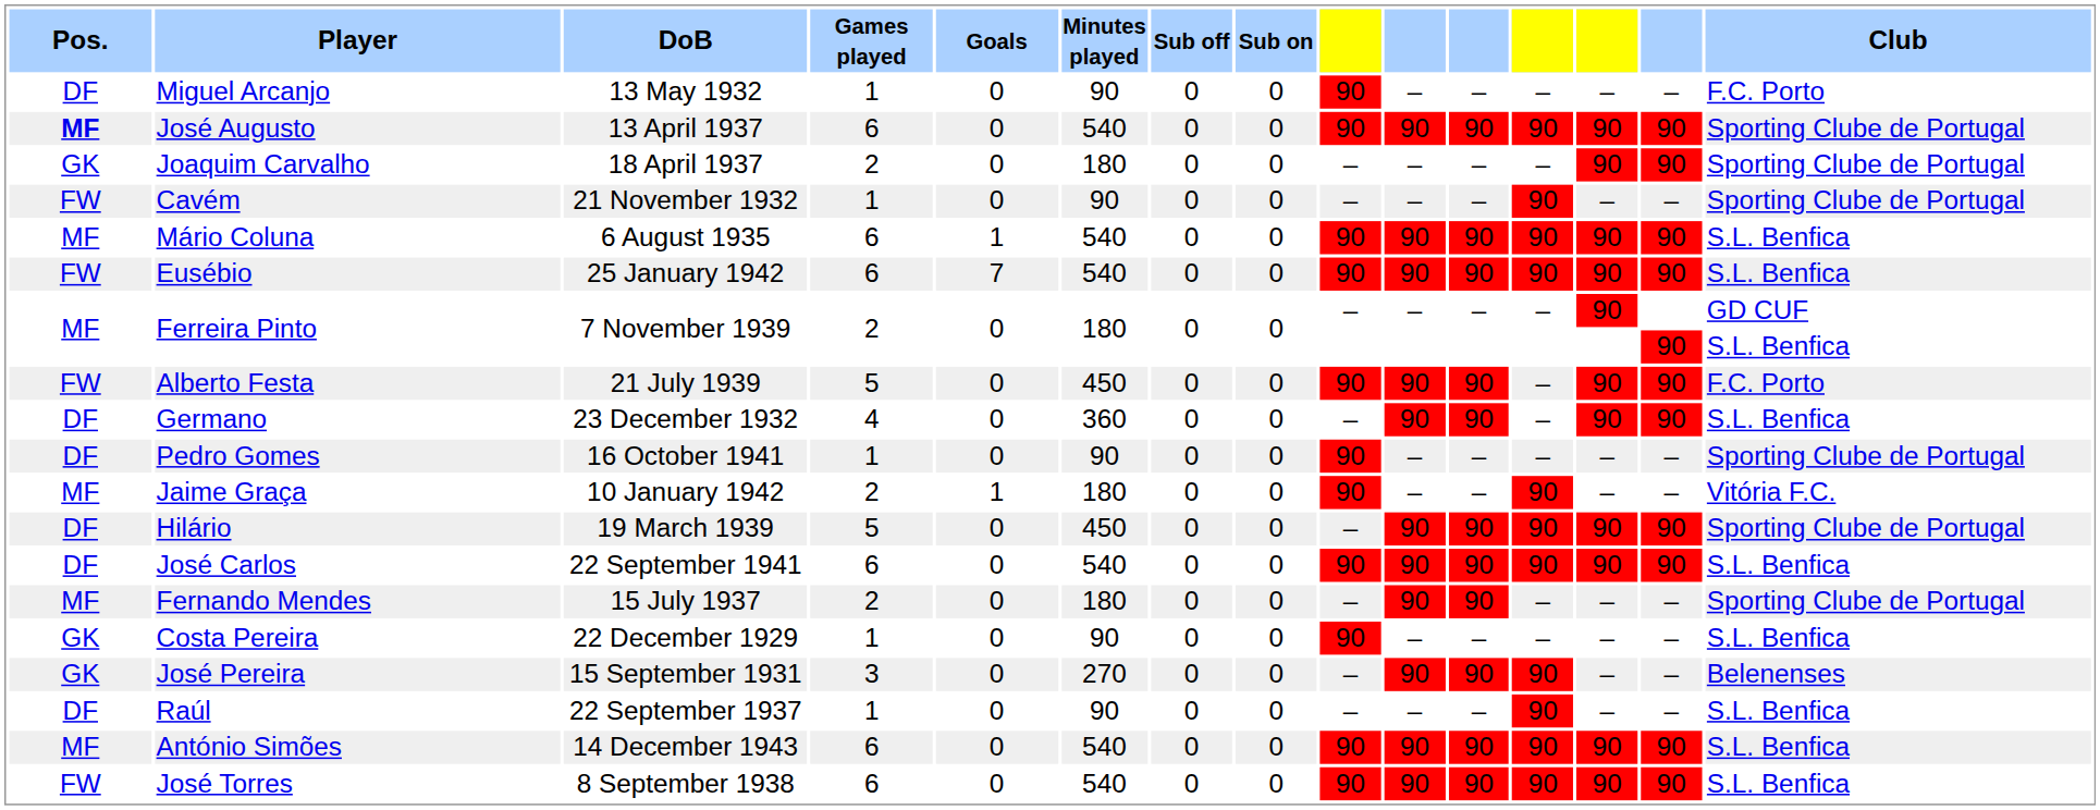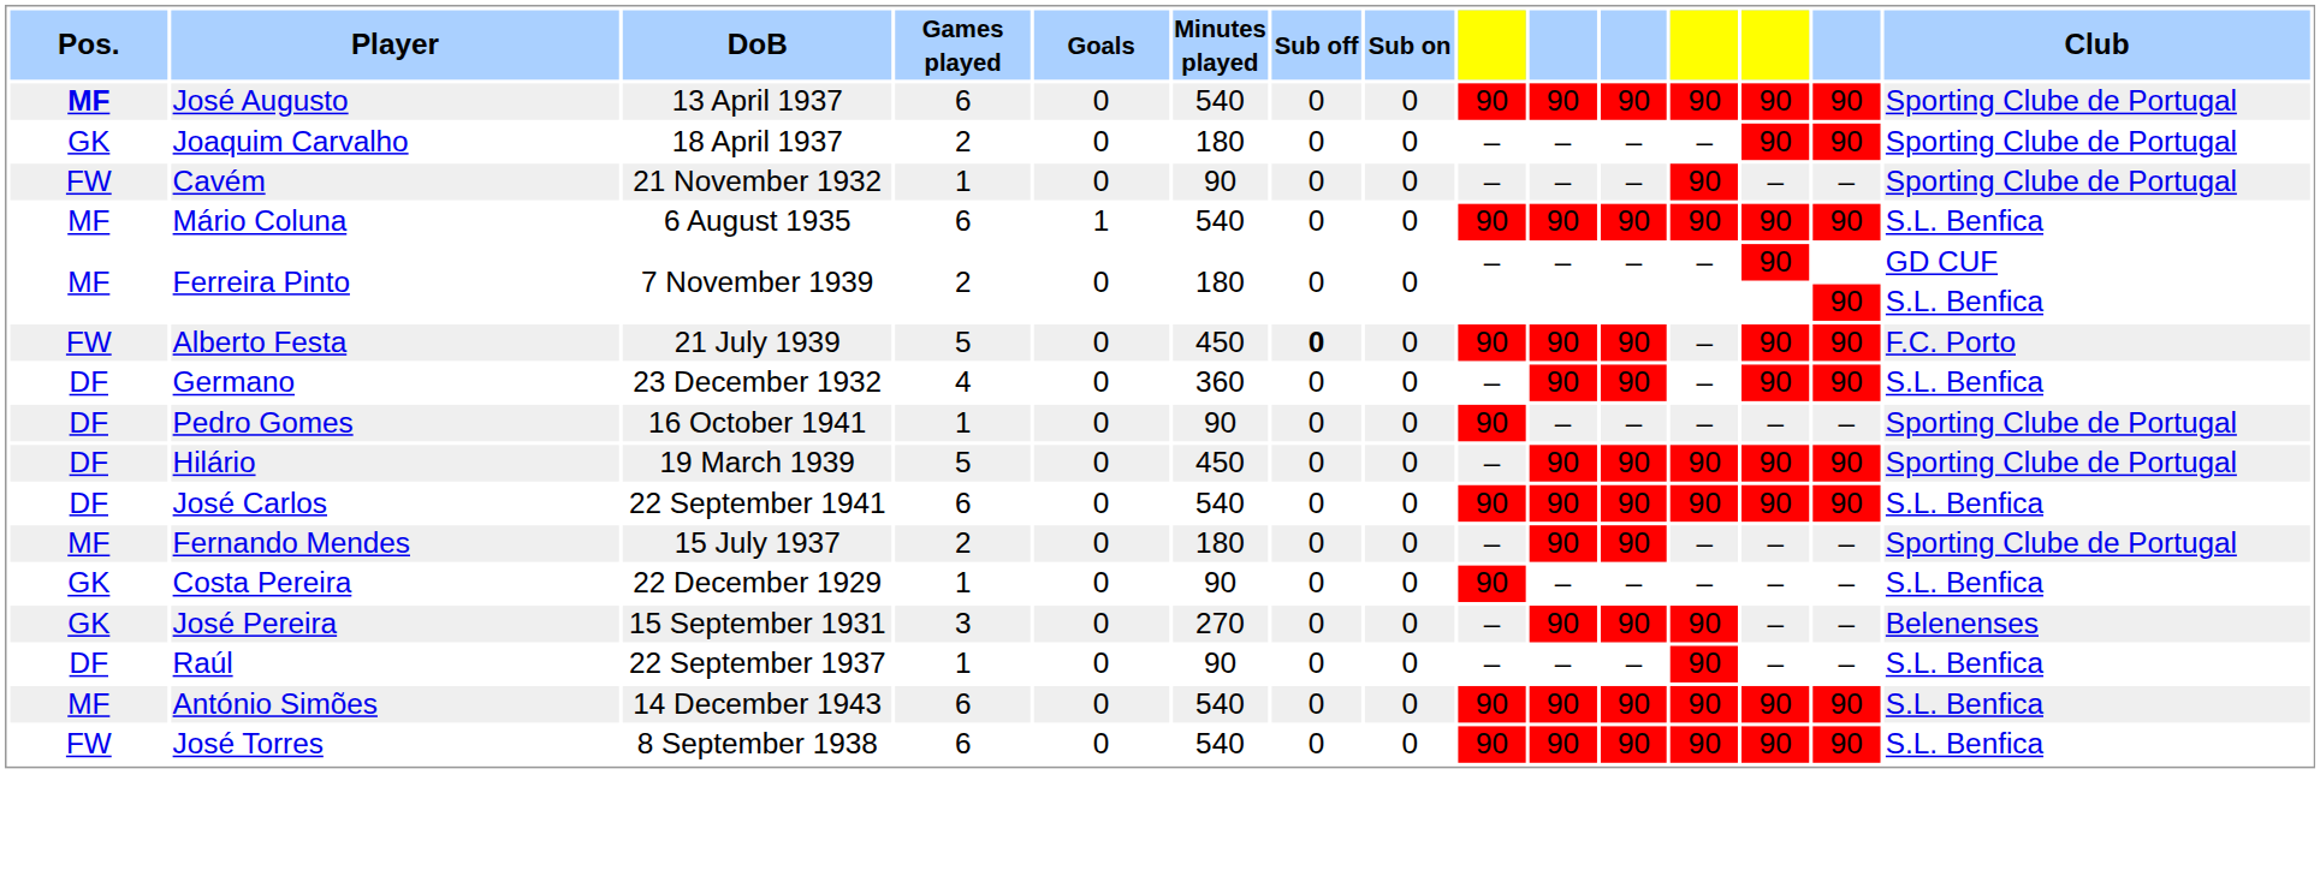- row: DF | Miguel Arcanjo | 13 May 1932 | 1 | 0 | 90 | 0 | 0 | 90 | – | – | – | – | – | F.C. Porto
- row: FW | Eusébio | 25 January 1942 | 6 | 7 | 540 | 0 | 0 | 90 | 90 | 90 | 90 | 90 | 90 | S.L. Benfica
Alberto Festa | Sub off: normal -> bold
- row: MF | Jaime Graça | 10 January 1942 | 2 | 1 | 180 | 0 | 0 | 90 | – | – | 90 | – | – | Vitória F.C.
